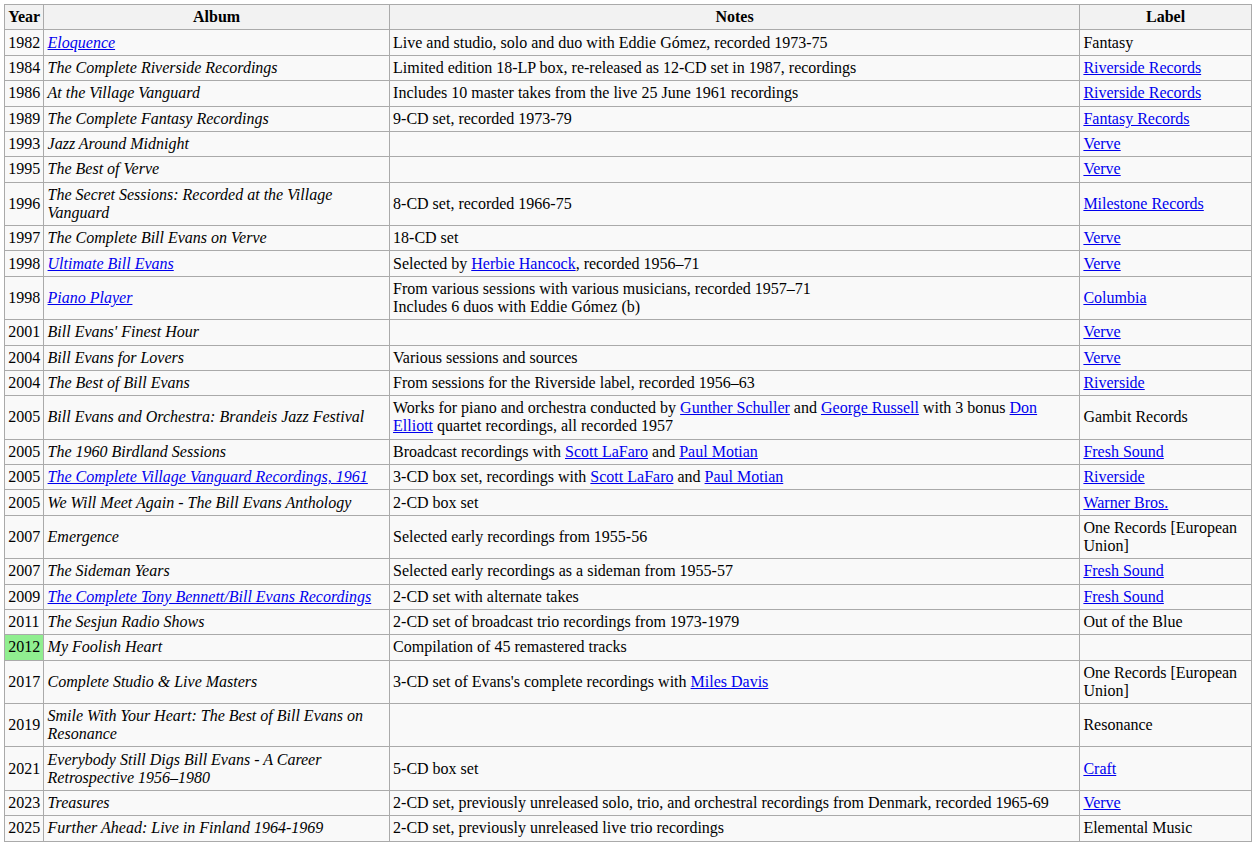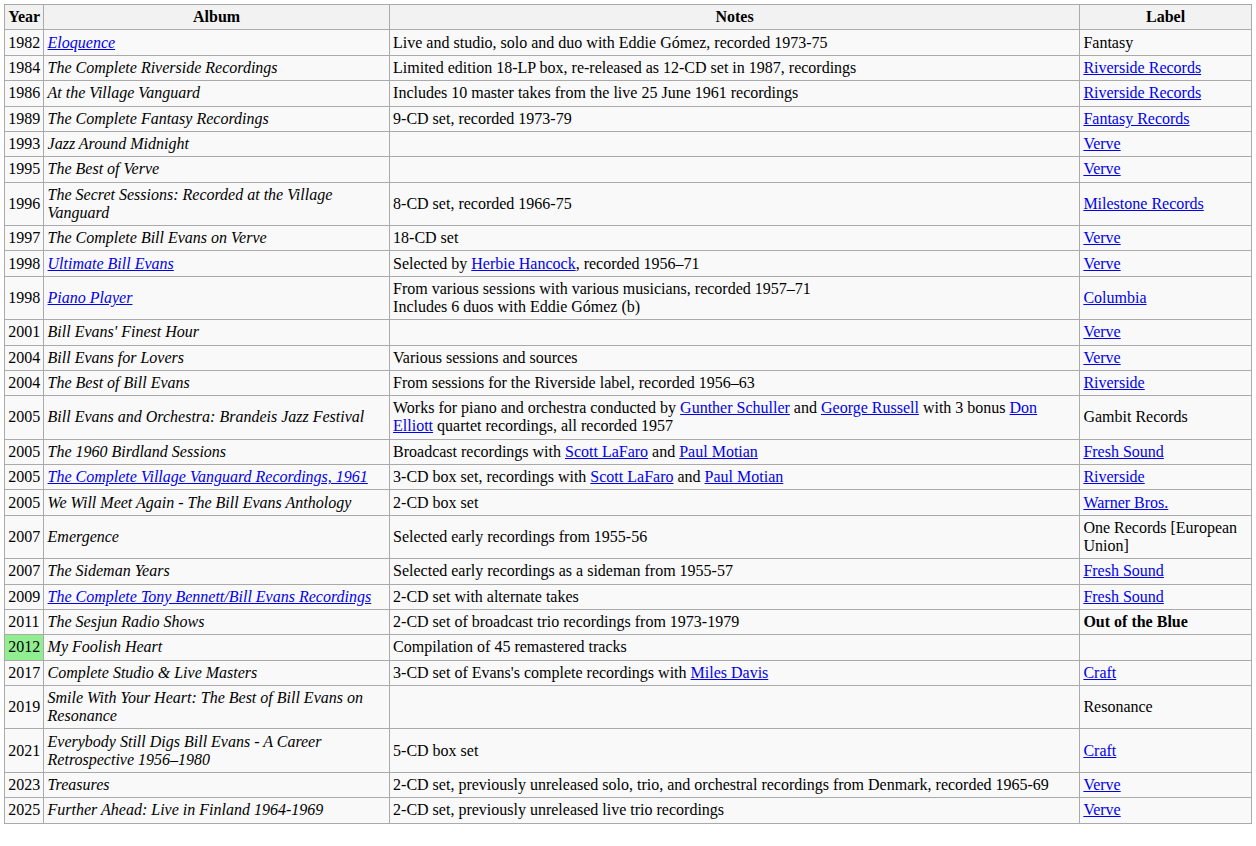The Sesjun Radio Shows | Label: normal -> bold
Complete Studio & Live Masters | Label: One Records [European Union] -> Craft
Further Ahead: Live in Finland 1964-1969 | Label: Elemental Music -> Verve
